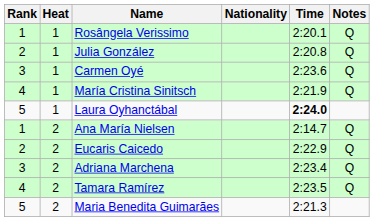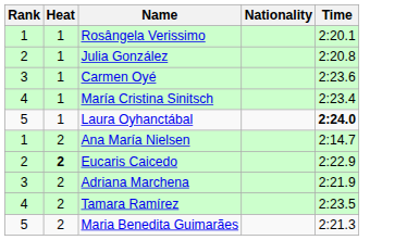- column: Notes | Q | Q | Q | Q | Q | Q | Q | Q
María Cristina Sinitsch | Time: 2:21.9 -> 2:23.4
Eucaris Caicedo | Heat: normal -> bold
Adriana Marchena | Time: 2:23.4 -> 2:21.9
